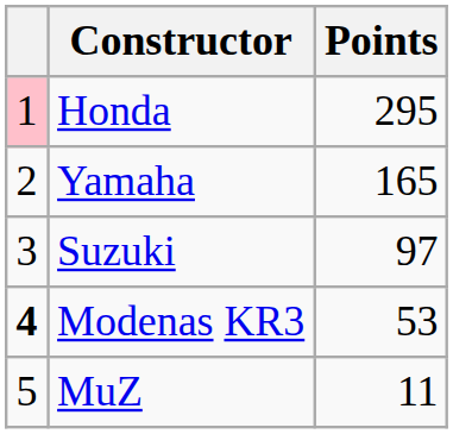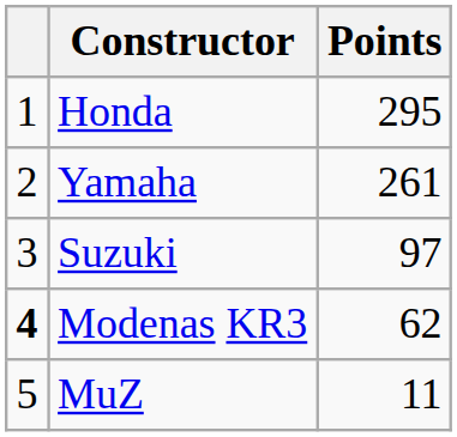Honda | column 1: pink background -> no background
Yamaha | Points: 165 -> 261
Modenas KR3 | Points: 53 -> 62
